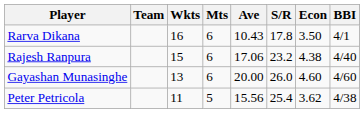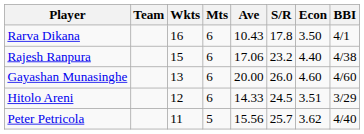Rajesh Ranpura | Econ: 4.38 -> 4.40
Rajesh Ranpura | BBI: 4/40 -> 4/38
+ row: Hitolo Areni | 12 | 6 | 14.33 | 24.5 | 3.51 | 3/29
Peter Petricola | S/R: 25.4 -> 25.7
Peter Petricola | BBI: 4/38 -> 4/40
